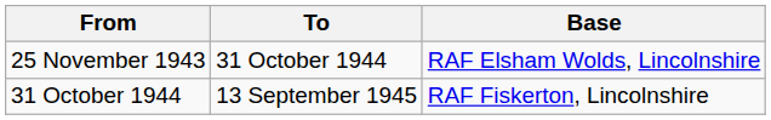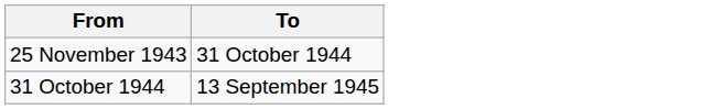- column: Base | RAF Elsham Wolds, Lincolnshire | RAF Fiskerton, Lincolnshire
